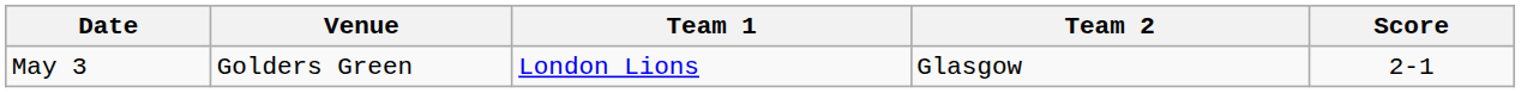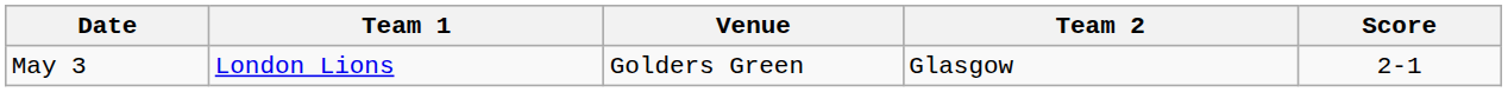columns swapped: Venue <-> Team 1
